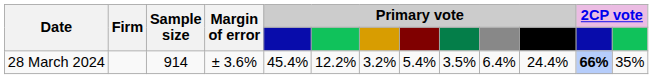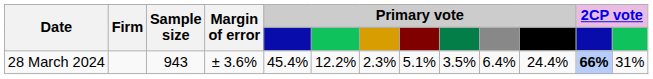28 March 2024 | Sample size: 914 -> 943
28 March 2024 | column 7: 3.2% -> 2.3%
28 March 2024 | column 8: 5.4% -> 5.1%
28 March 2024 | column 13: 35% -> 31%
